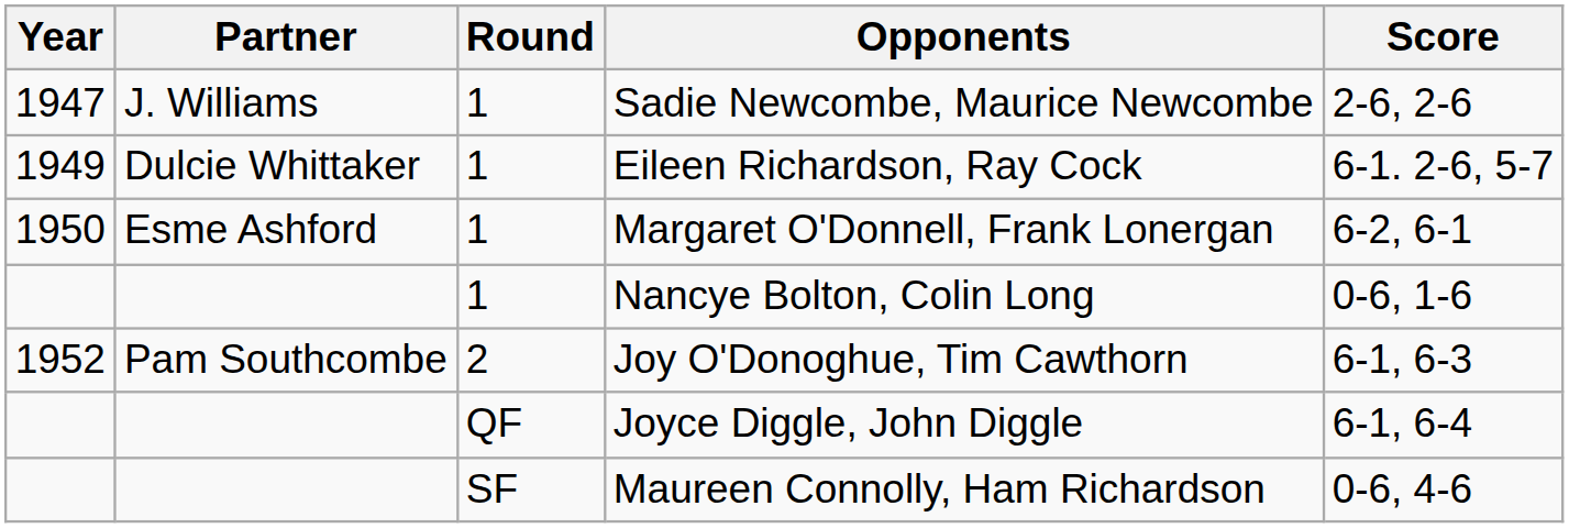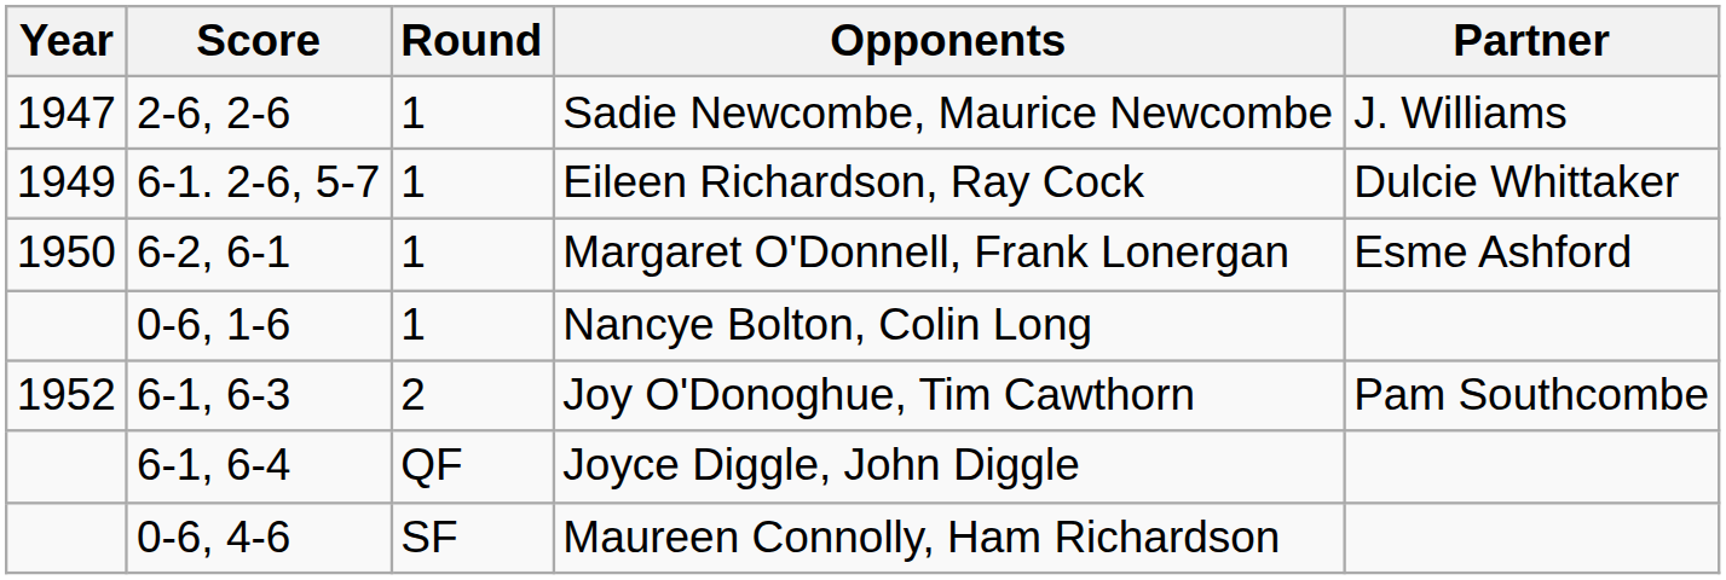columns swapped: Partner <-> Score
